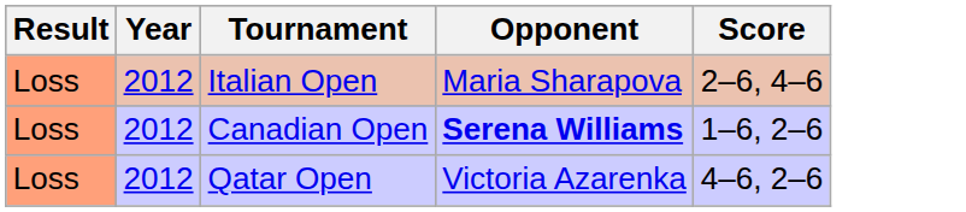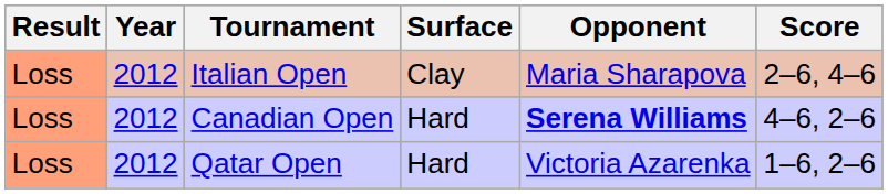+ column: Surface | Clay | Hard | Hard
Canadian Open | Score: 1–6, 2–6 -> 4–6, 2–6
Qatar Open | Score: 4–6, 2–6 -> 1–6, 2–6
